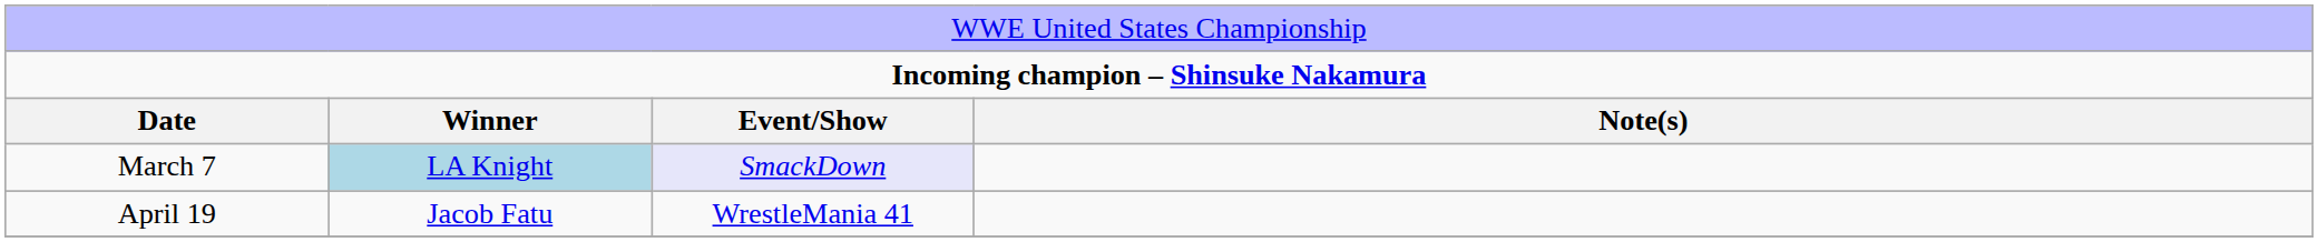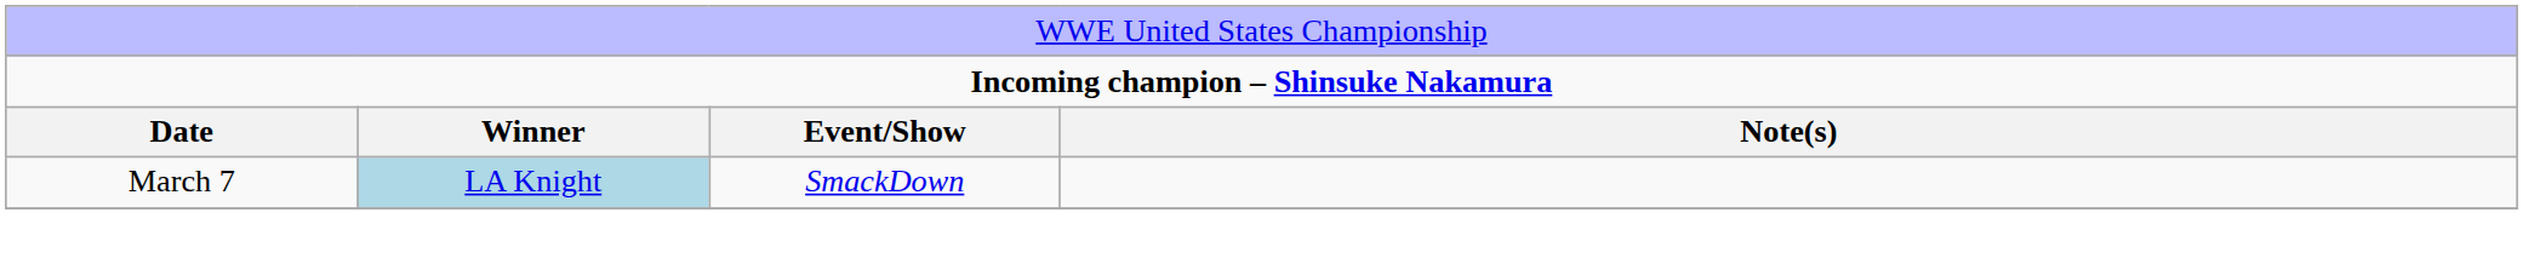March 7 | column 3: lavender background -> no background
- row: April 19 | Jacob Fatu | WrestleMania 41
